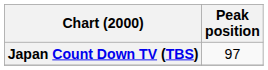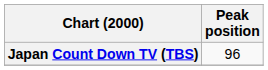Japan Count Down TV (TBS) | Peak position: 97 -> 96
